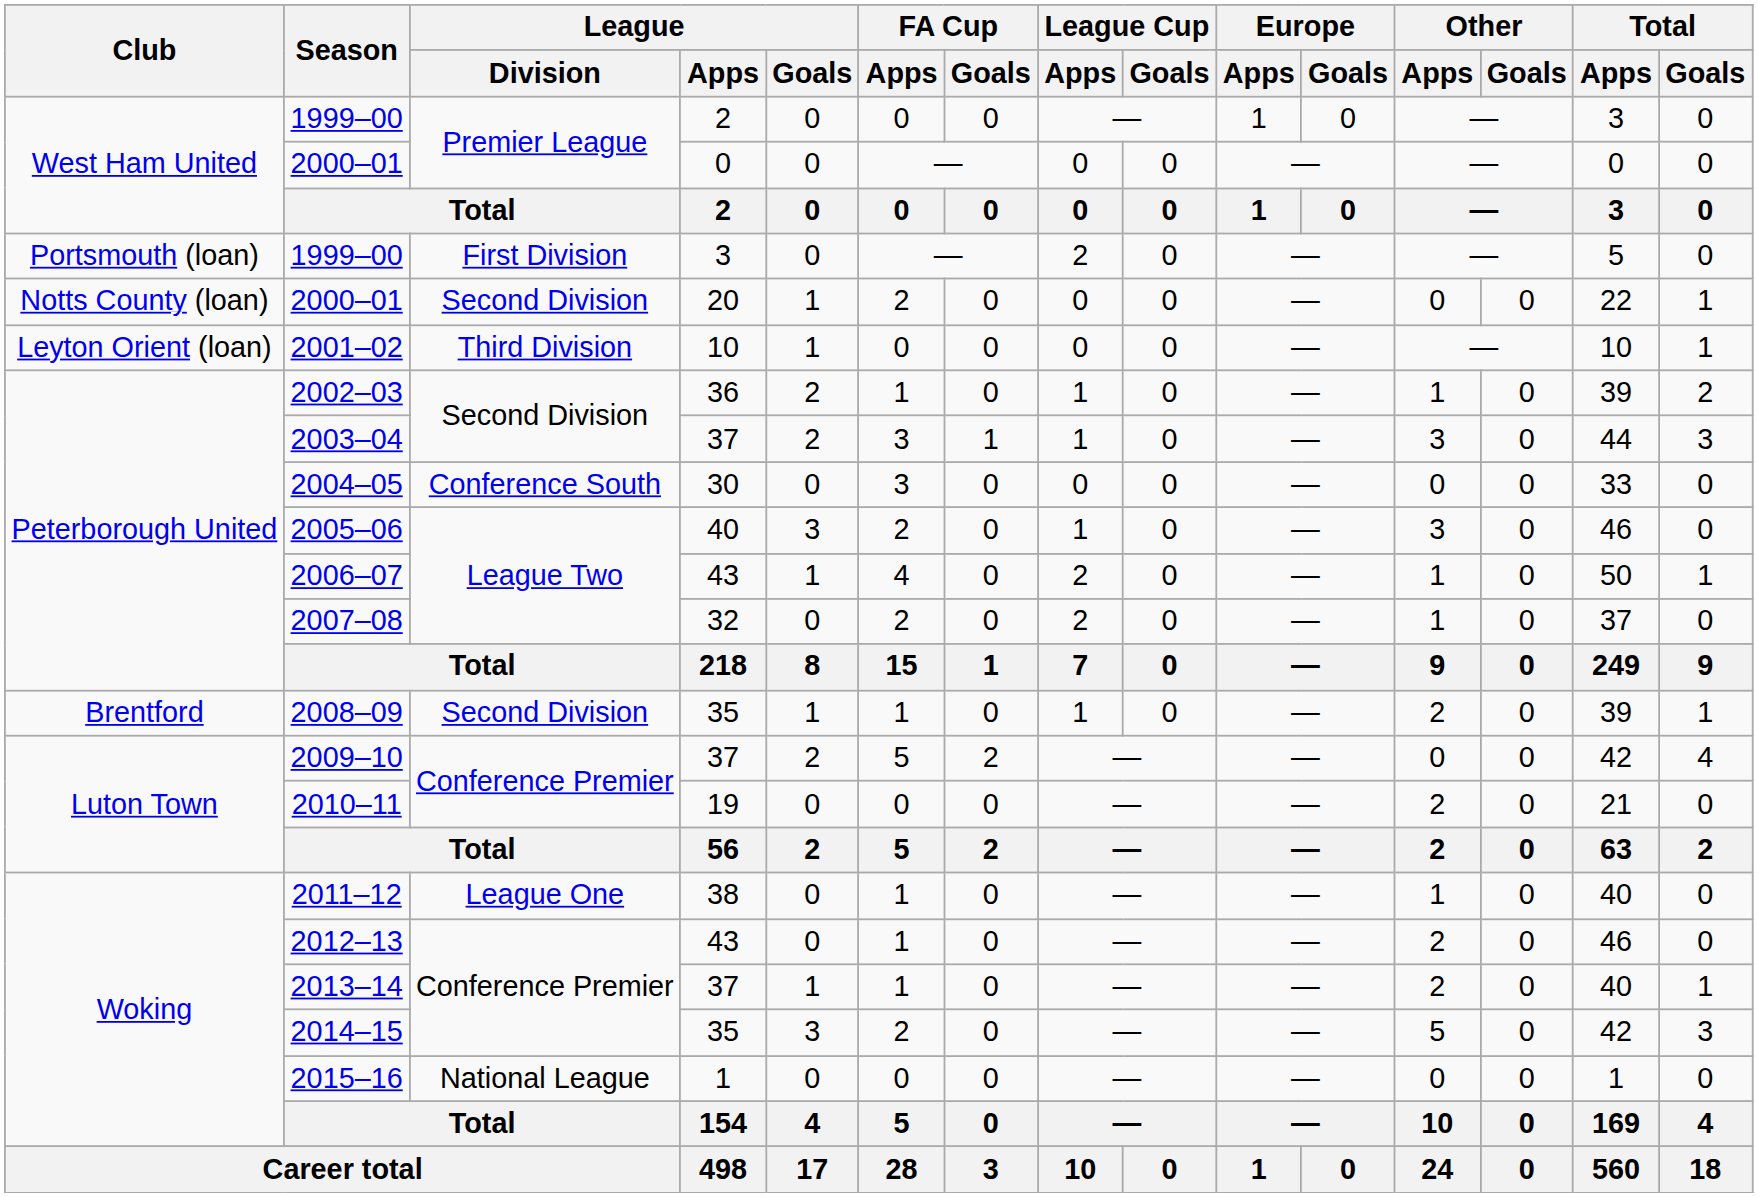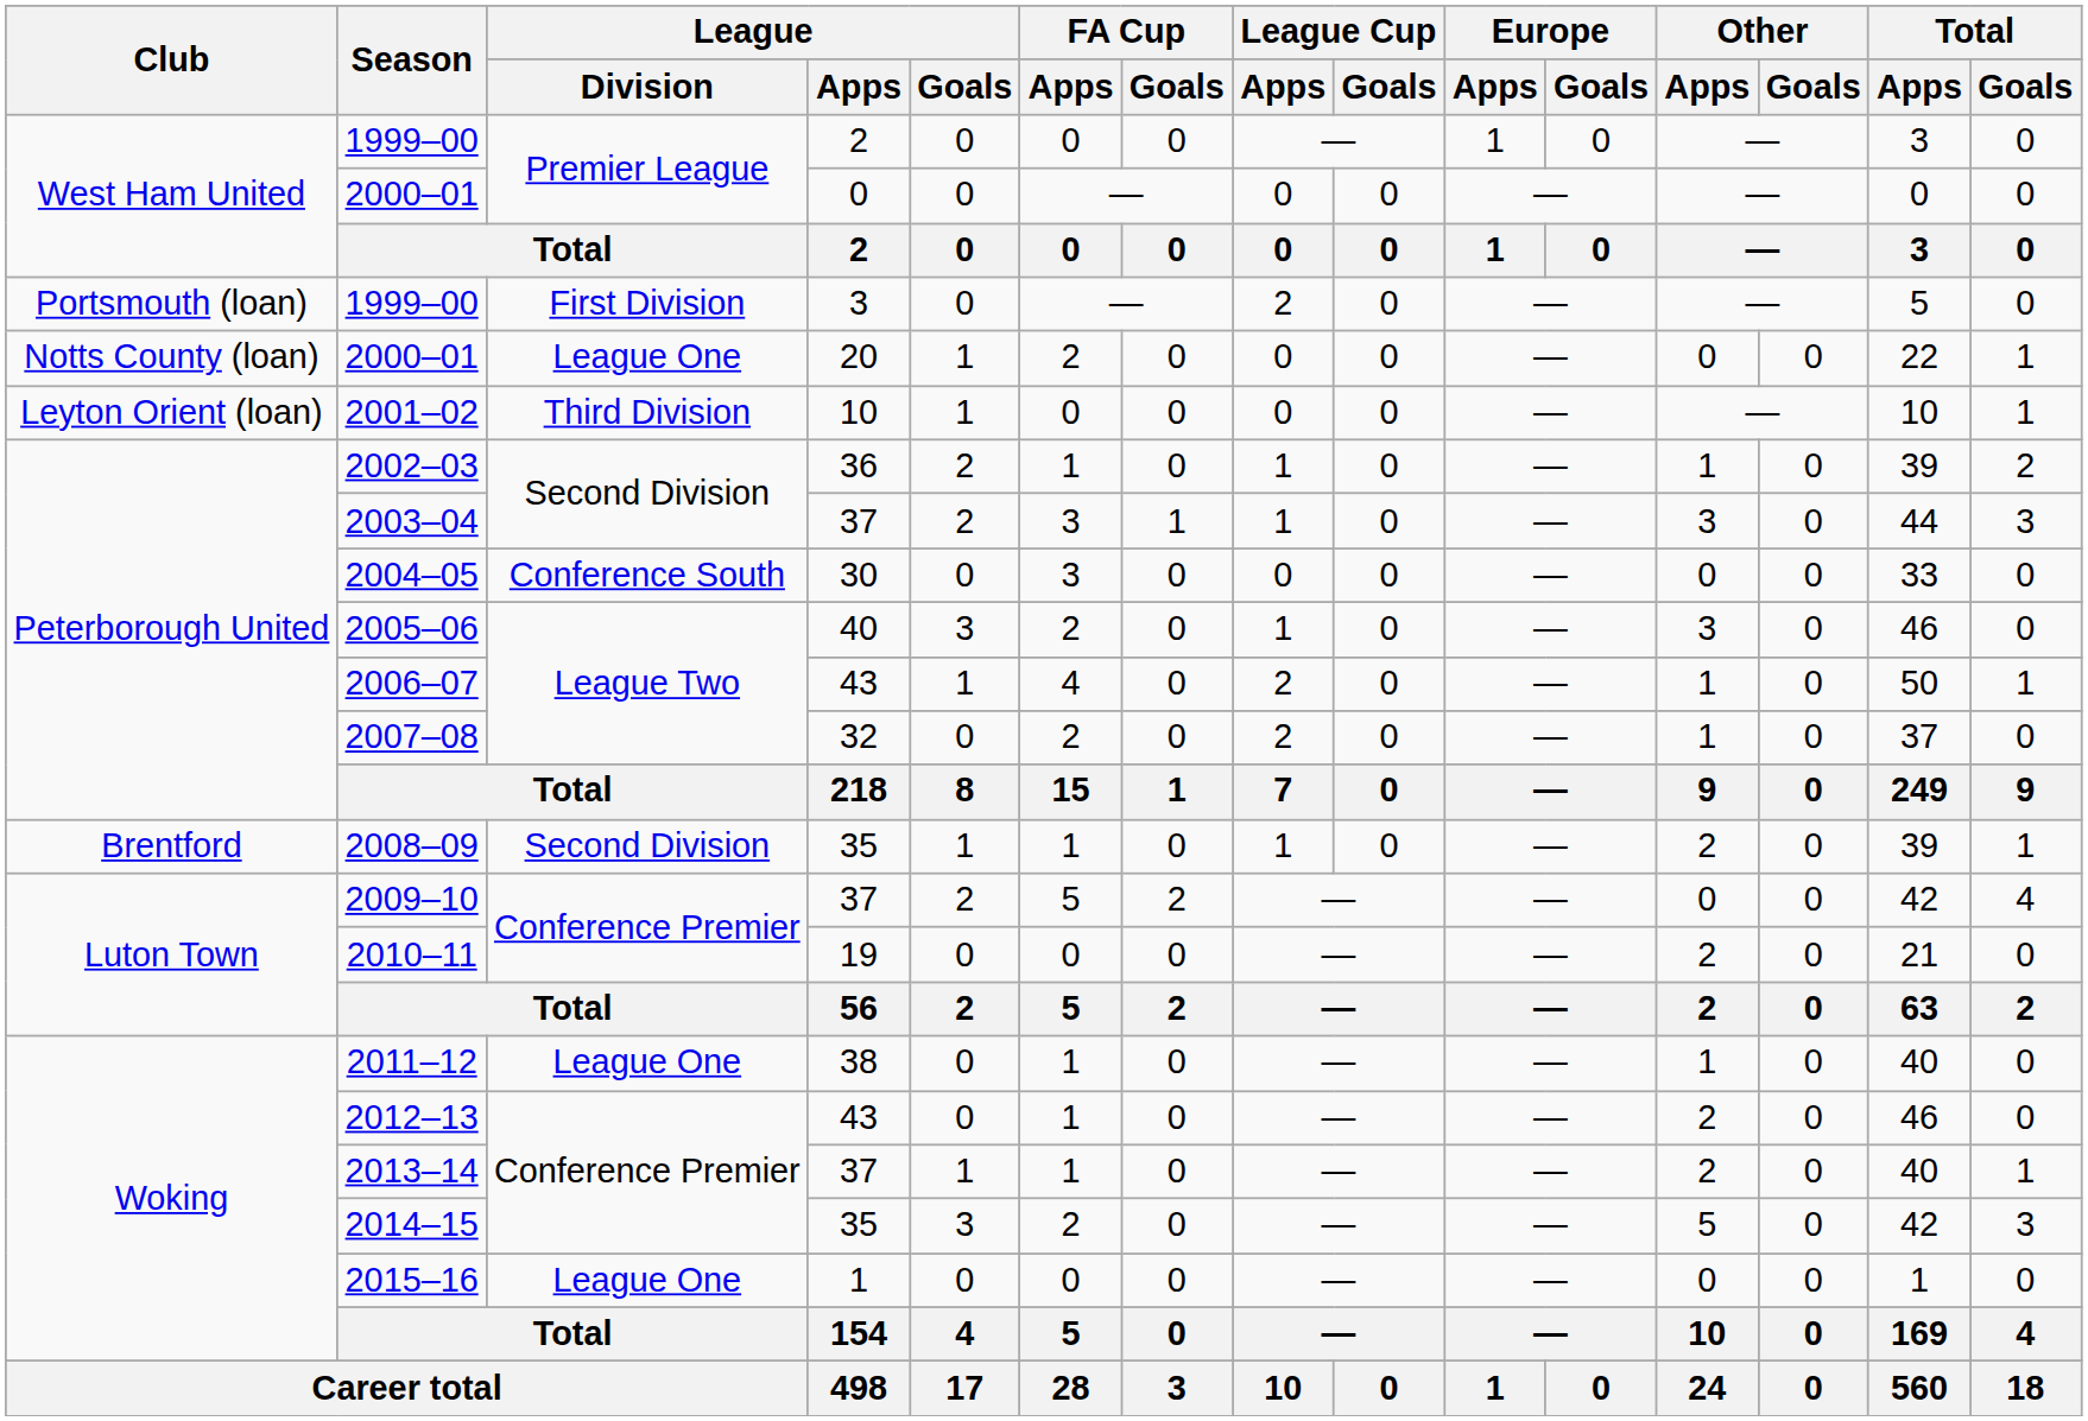2000–01 / 20 | League / Division: Second Division -> League One
2015–16 | League / Division: National League -> League One
